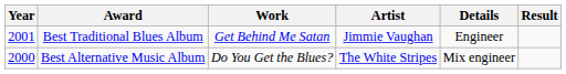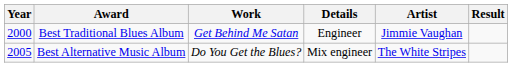columns swapped: Artist <-> Details
Best Traditional Blues Album | Year: 2001 -> 2000
Best Alternative Music Album | Year: 2000 -> 2005
